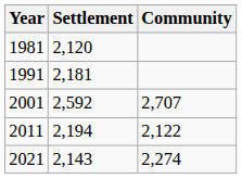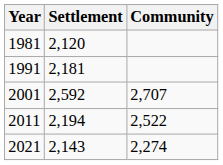2011 | Community: 2,122 -> 2,522
